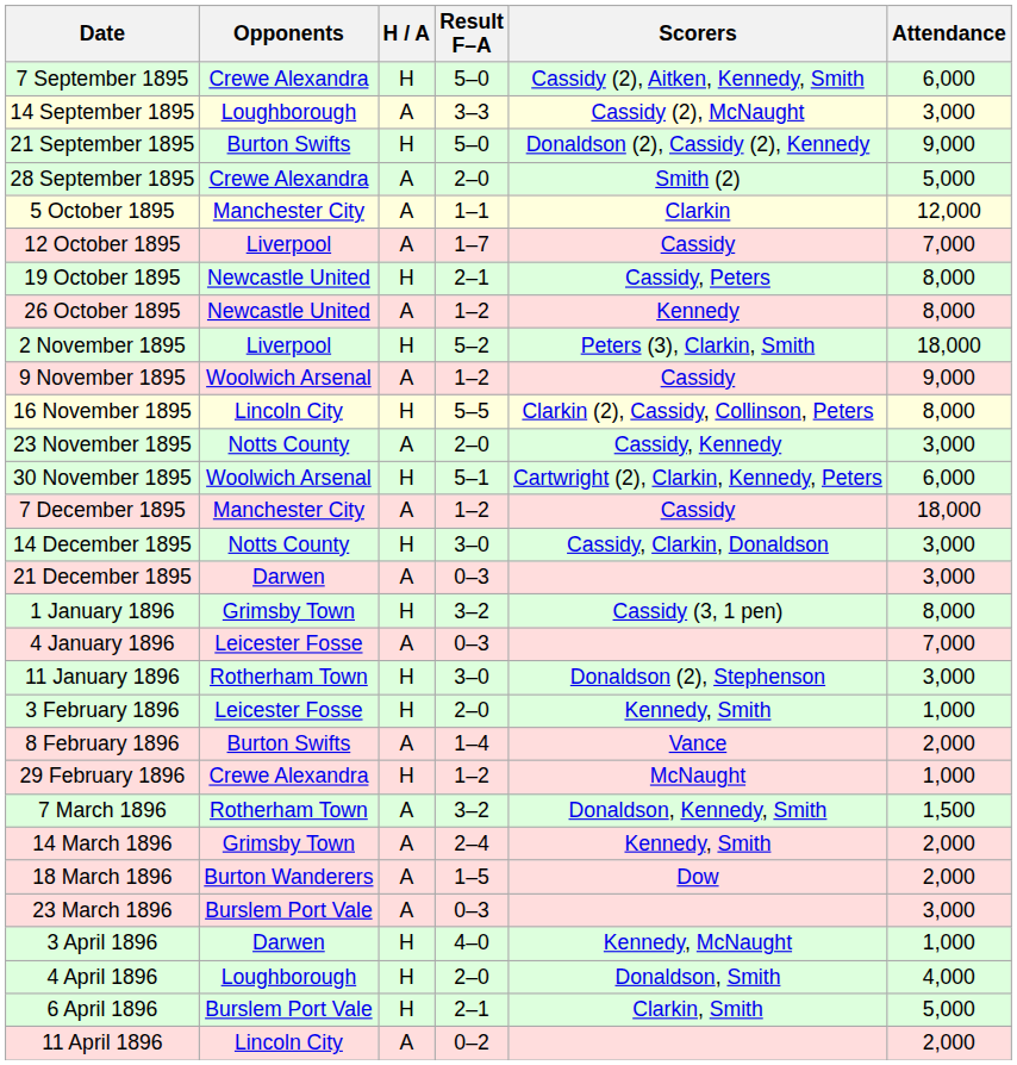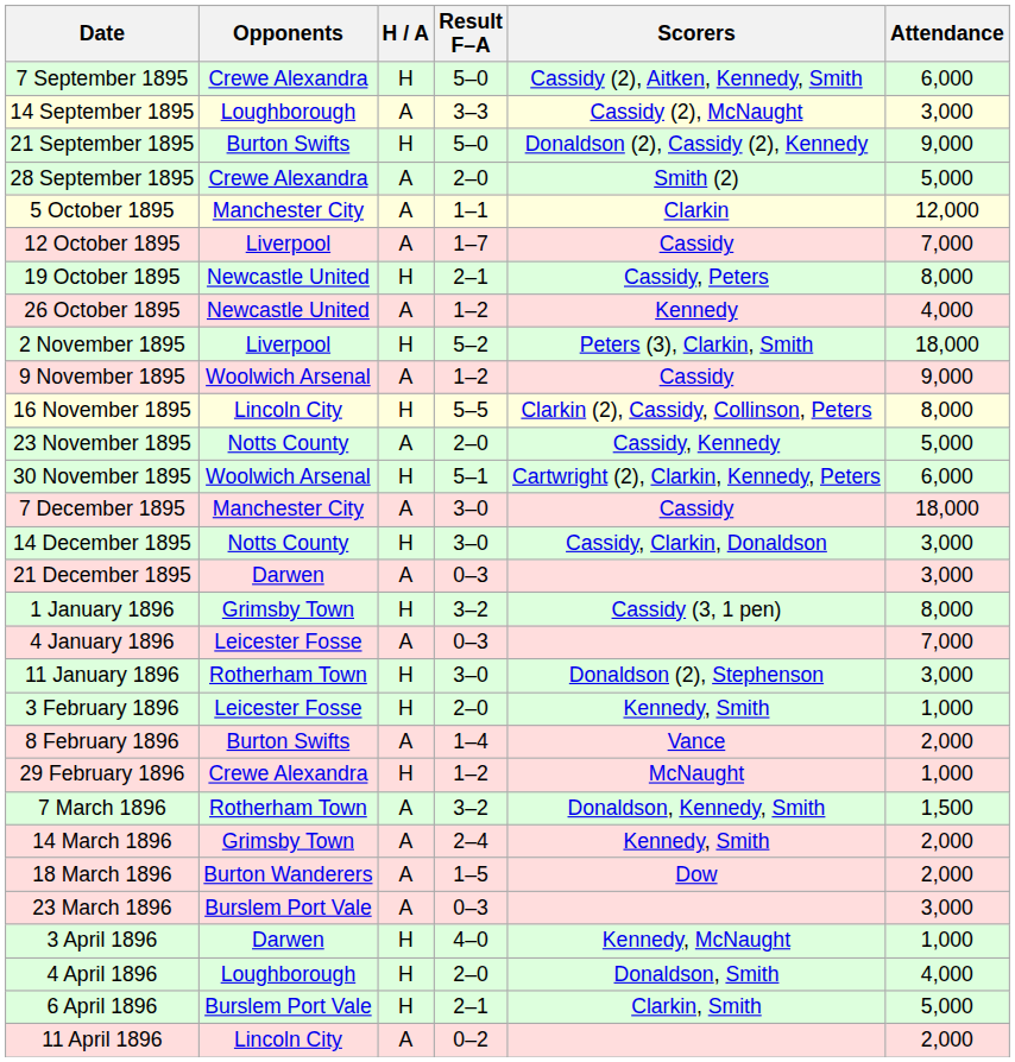26 October 1895 | Attendance: 8,000 -> 4,000
23 November 1895 | Attendance: 3,000 -> 5,000
7 December 1895 | Result F–A: 1–2 -> 3–0
